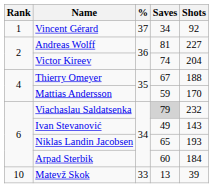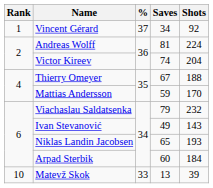Andreas Wolff | Shots: 227 -> 224
Viachaslau Saldatsenka | Saves: lightgrey background -> no background
